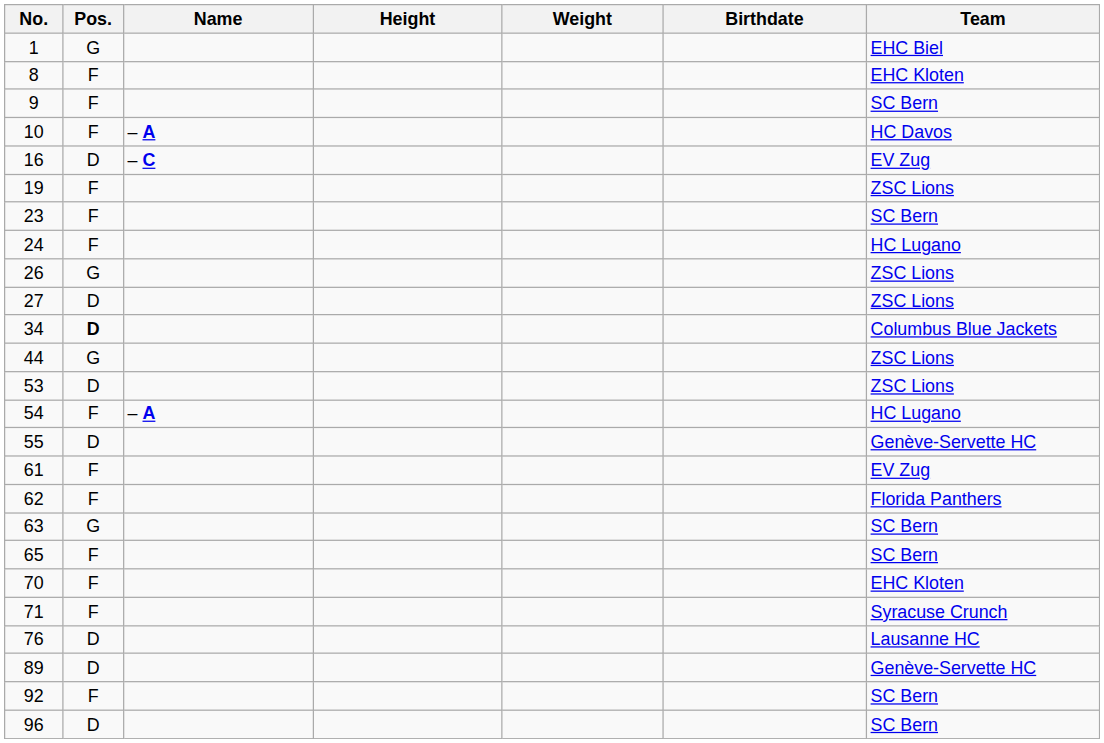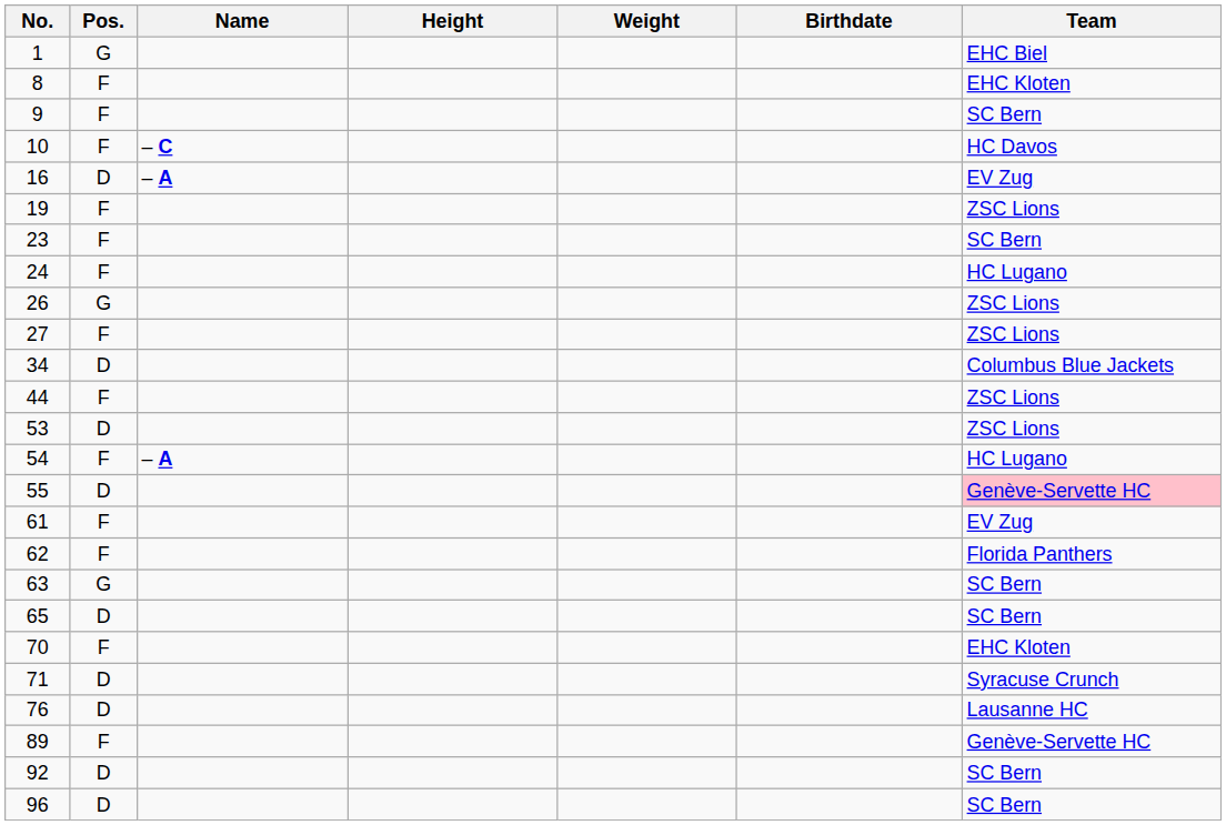10 | Name: – A -> – C
16 | Name: – C -> – A
27 | Pos.: D -> F
34 | Pos.: bold -> normal
44 | Pos.: G -> F
55 | Team: no background -> pink background
65 | Pos.: F -> D
71 | Pos.: F -> D
89 | Pos.: D -> F
92 | Pos.: F -> D
